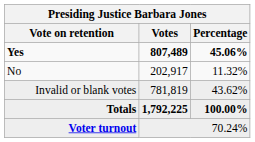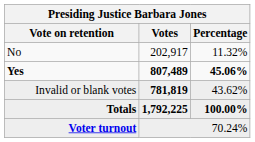rows swapped: Yes <-> No
Invalid or blank votes | Votes: normal -> bold
